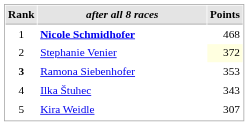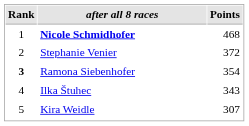Stephanie Venier | Points: lightyellow background -> no background
Ramona Siebenhofer | Points: 353 -> 354
